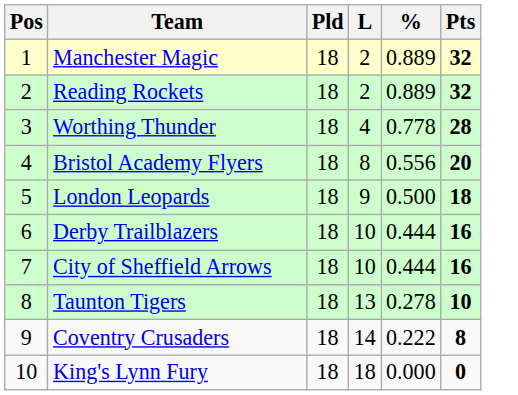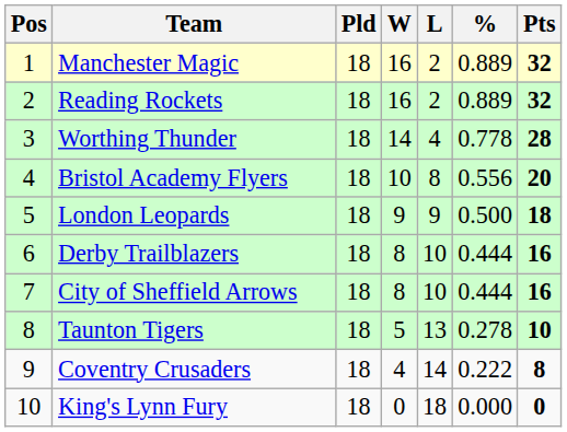+ column: W | 16 | 16 | 14 | 10 | 9 | 8 | 8 | 5 | 4 | 0
